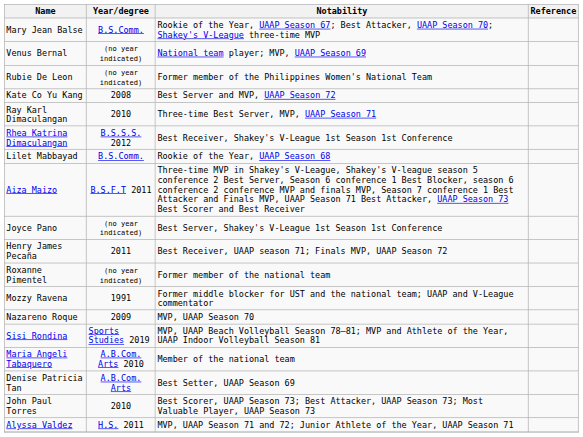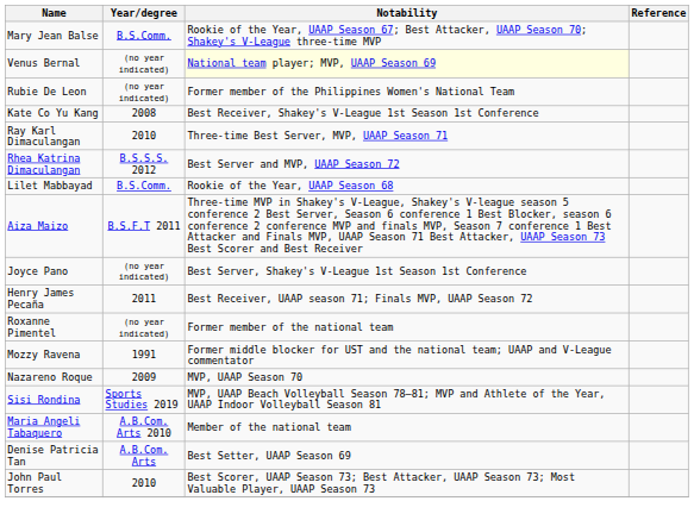Venus Bernal | Notability: no background -> lightyellow background
Kate Co Yu Kang | Notability: Best Server and MVP, UAAP Season 72 -> Best Receiver, Shakey's V-League 1st Season 1st Conference
Rhea Katrina Dimaculangan | Notability: Best Receiver, Shakey's V-League 1st Season 1st Conference -> Best Server and MVP, UAAP Season 72
- row: Alyssa Valdez | H.S. 2011 | MVP, UAAP Season 71 and 72; Junior Athlete of the Year, UAAP Season 71
